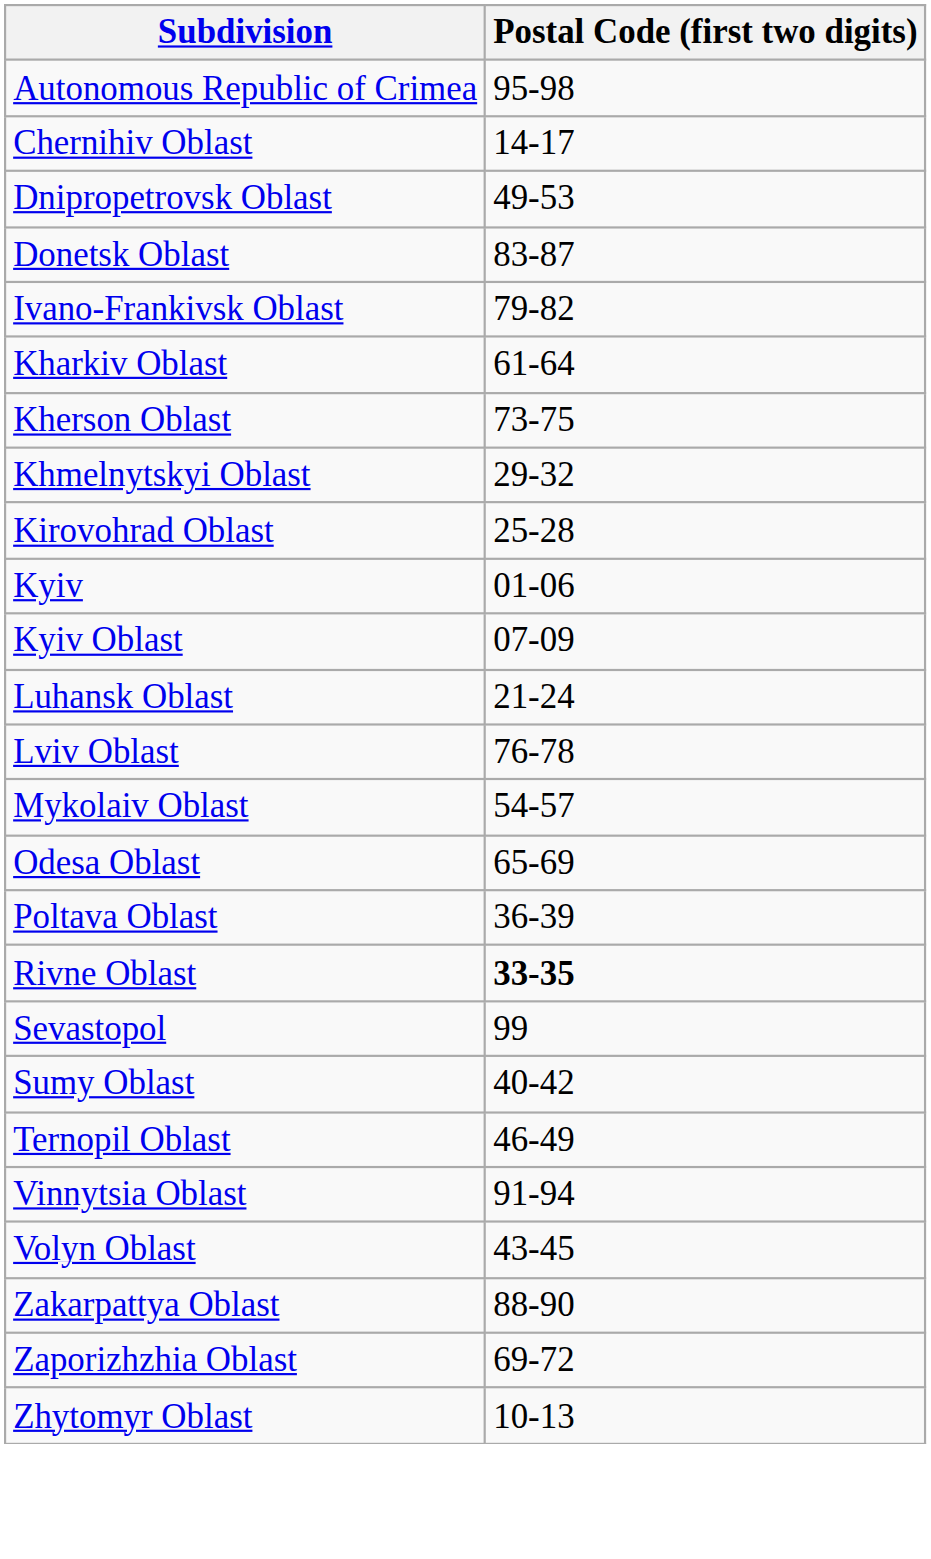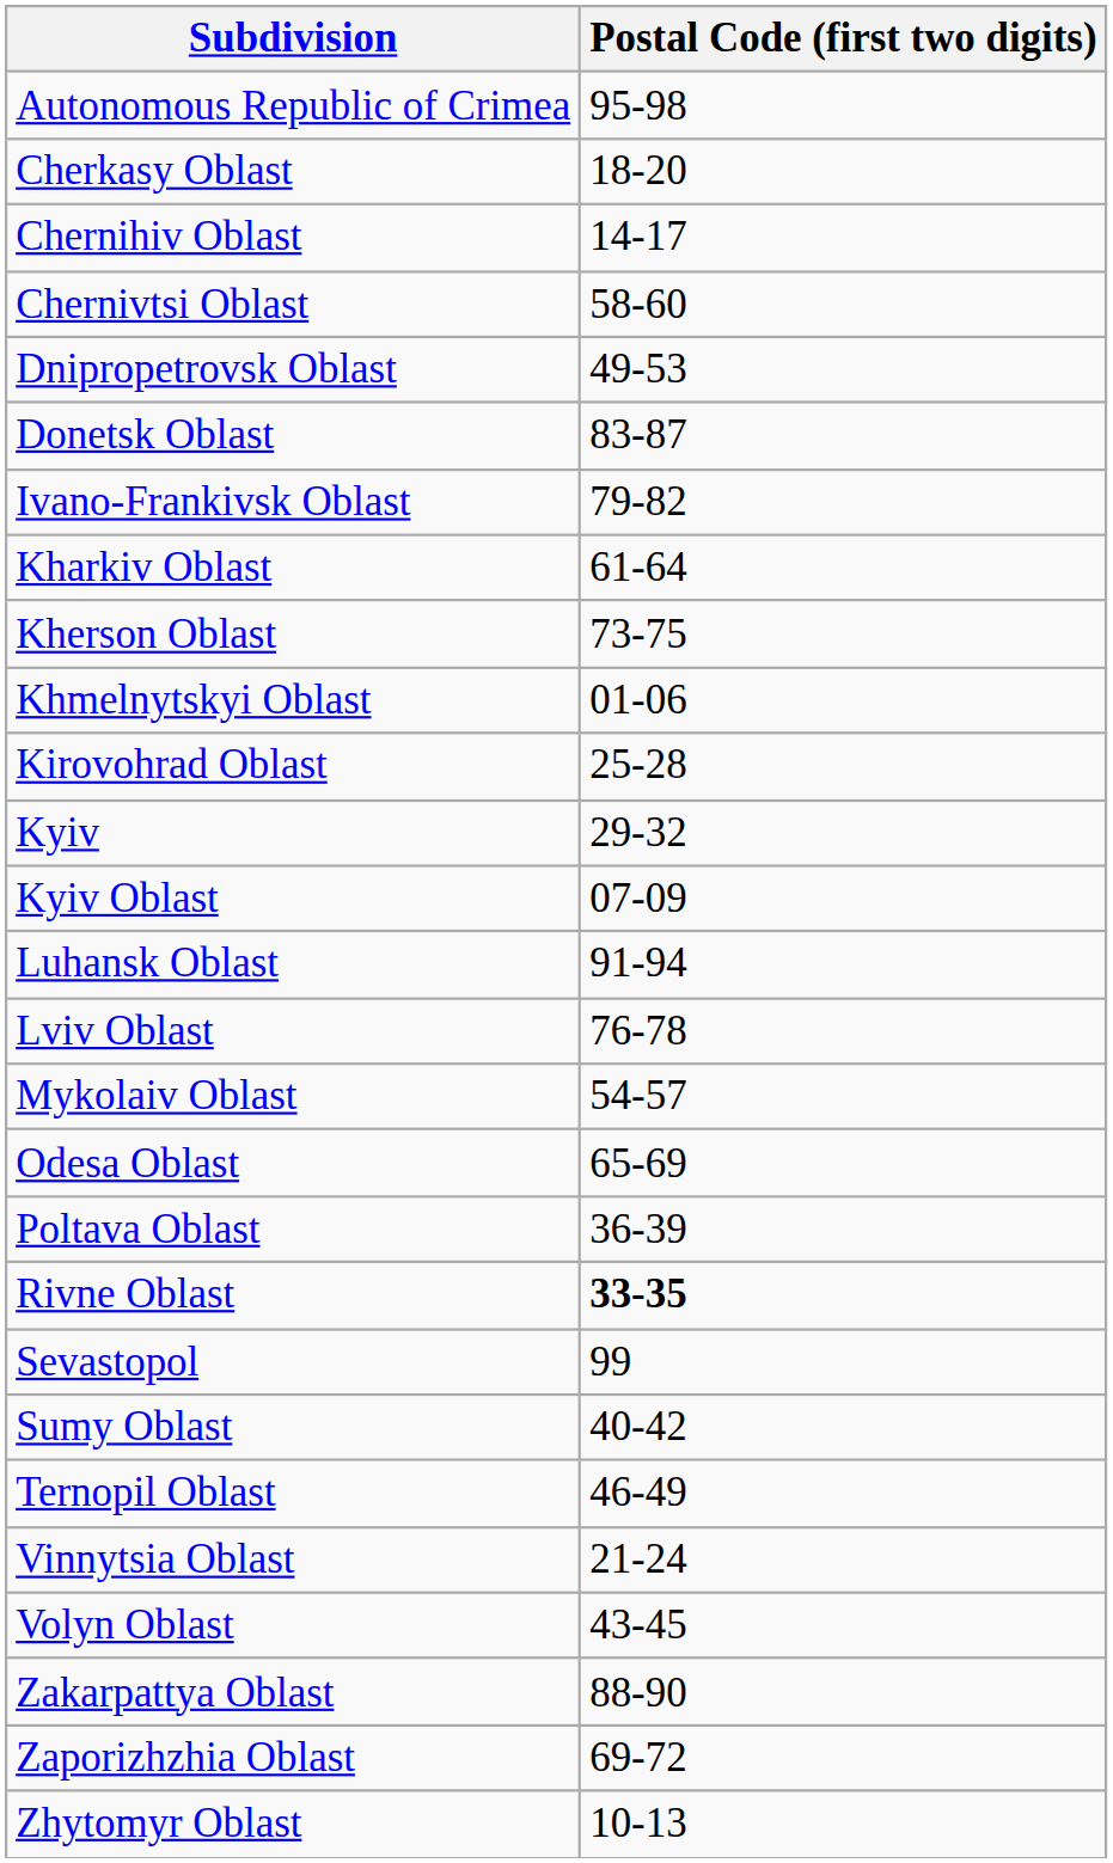+ row: Cherkasy Oblast | 18-20
+ row: Chernivtsi Oblast | 58-60
Khmelnytskyi Oblast | Postal Code (first two digits): 29-32 -> 01-06
Kyiv | Postal Code (first two digits): 01-06 -> 29-32
Luhansk Oblast | Postal Code (first two digits): 21-24 -> 91-94
Vinnytsia Oblast | Postal Code (first two digits): 91-94 -> 21-24
